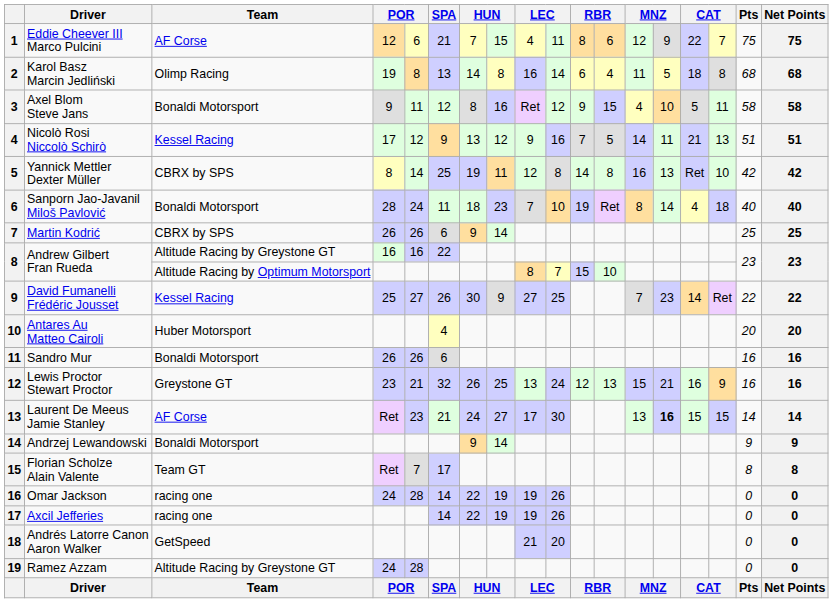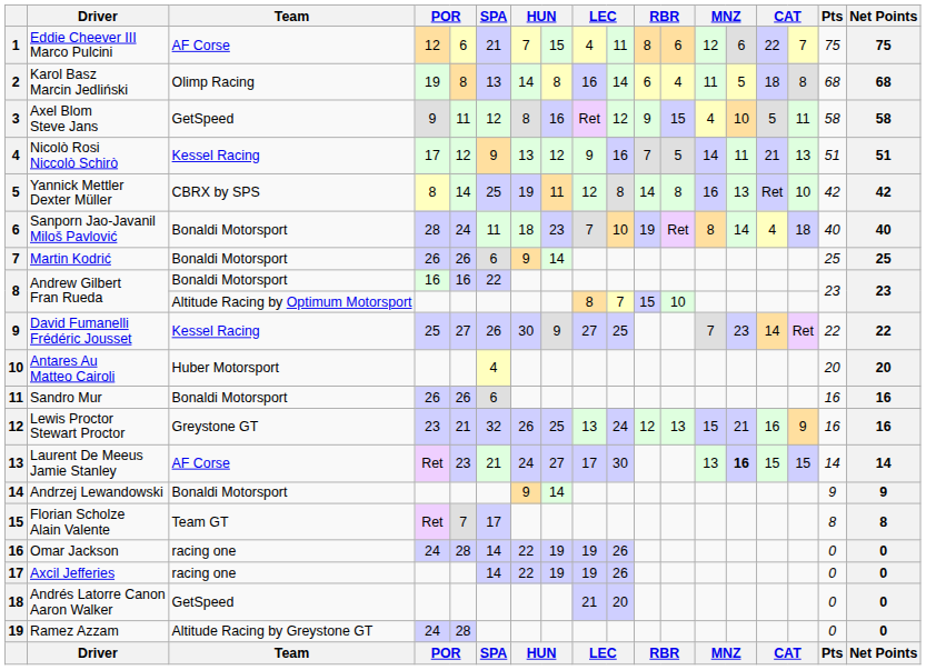Eddie Cheever III Marco Pulcini | column 14: 9 -> 6
Axel Blom Steve Jans | Team: Bonaldi Motorsport -> GetSpeed
Martin Kodrić | Team: CBRX by SPS -> Bonaldi Motorsport
Andrew Gilbert Fran Rueda / 16 | Team: Altitude Racing by Greystone GT -> Bonaldi Motorsport
